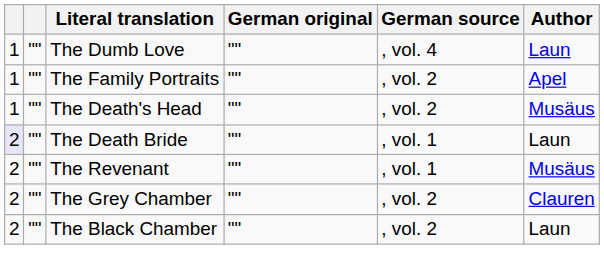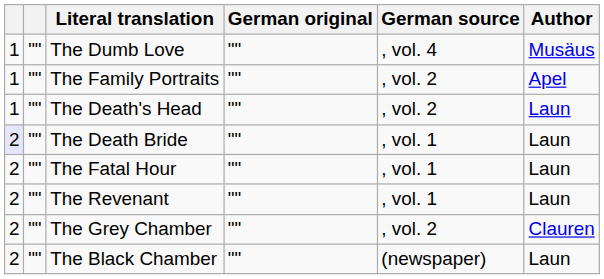The Dumb Love | Author: Laun -> Musäus
The Death's Head | Author: Musäus -> Laun
+ row: 2 | "" | The Fatal Hour | "" | , vol. 1 | Laun
The Revenant | Author: Musäus -> Laun
The Black Chamber | German source: , vol. 2 -> (newspaper)
